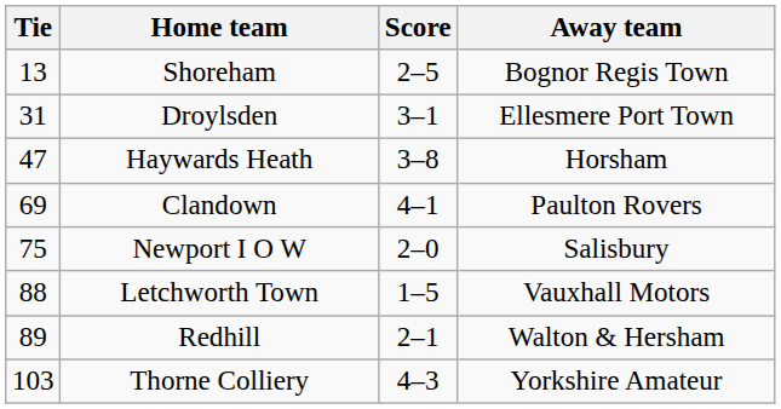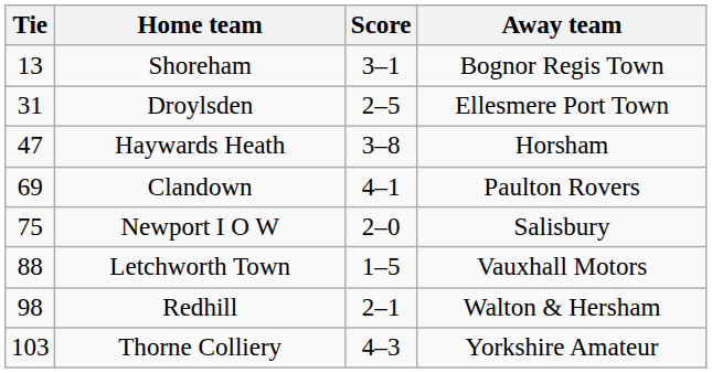Shoreham | Score: 2–5 -> 3–1
Droylsden | Score: 3–1 -> 2–5
Redhill | Tie: 89 -> 98
